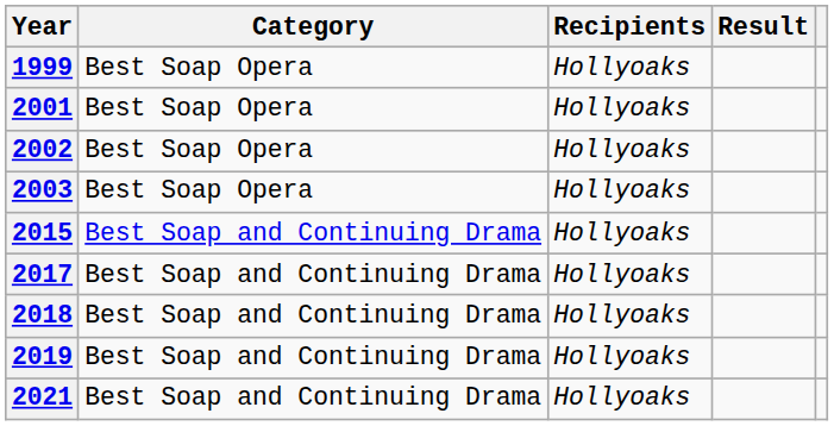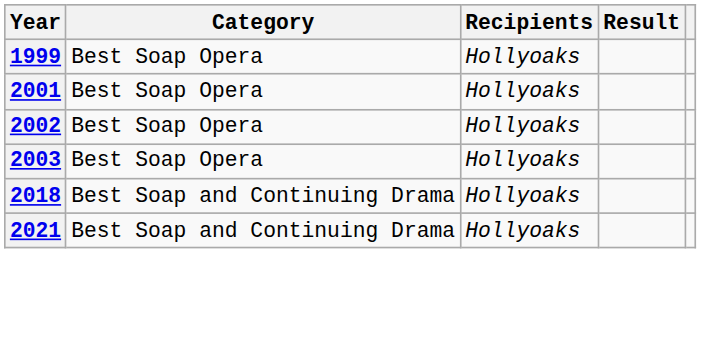- row: 2015 | Best Soap and Continuing Drama | Hollyoaks
- row: 2017 | Best Soap and Continuing Drama | Hollyoaks
- row: 2019 | Best Soap and Continuing Drama | Hollyoaks
